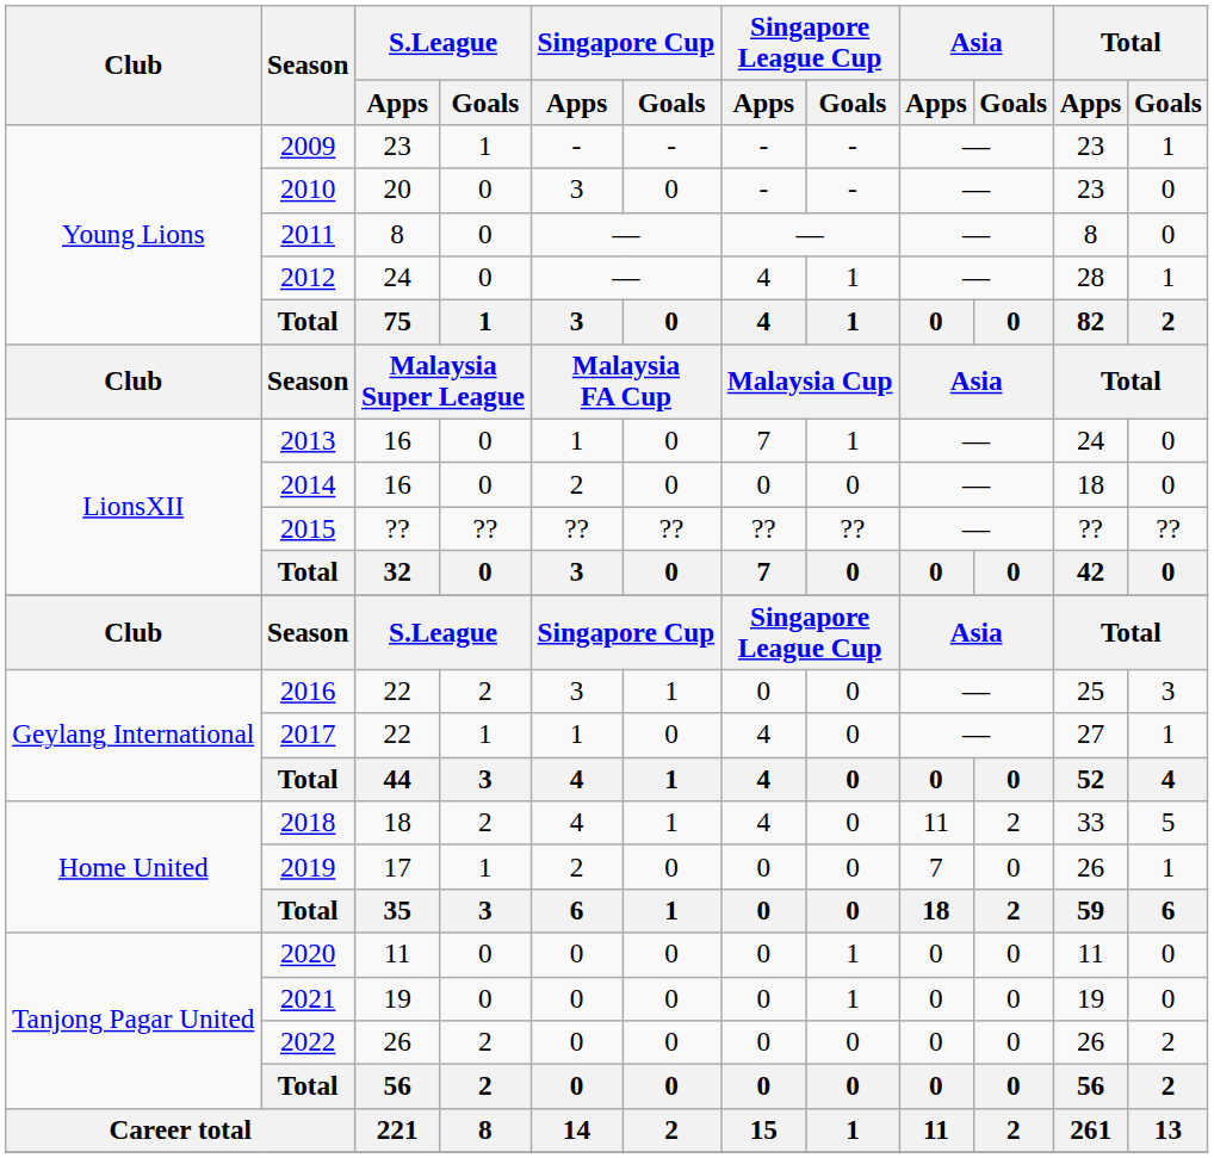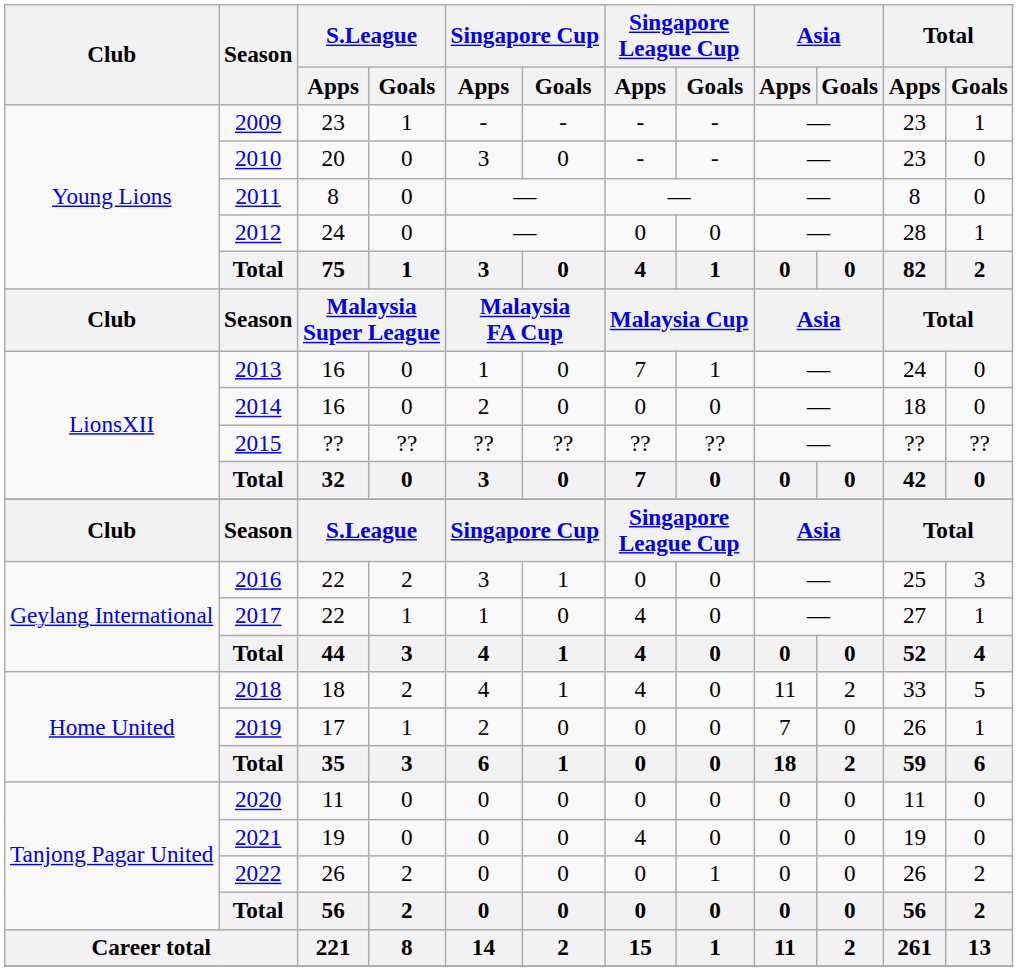2012 | Singapore League Cup / Apps: 4 -> 0
2012 | Singapore League Cup / Goals: 1 -> 0
2020 | Singapore League Cup / Goals: 1 -> 0
2021 | Singapore League Cup / Apps: 0 -> 4
2021 | Singapore League Cup / Goals: 1 -> 0
2022 | Singapore League Cup / Goals: 0 -> 1
